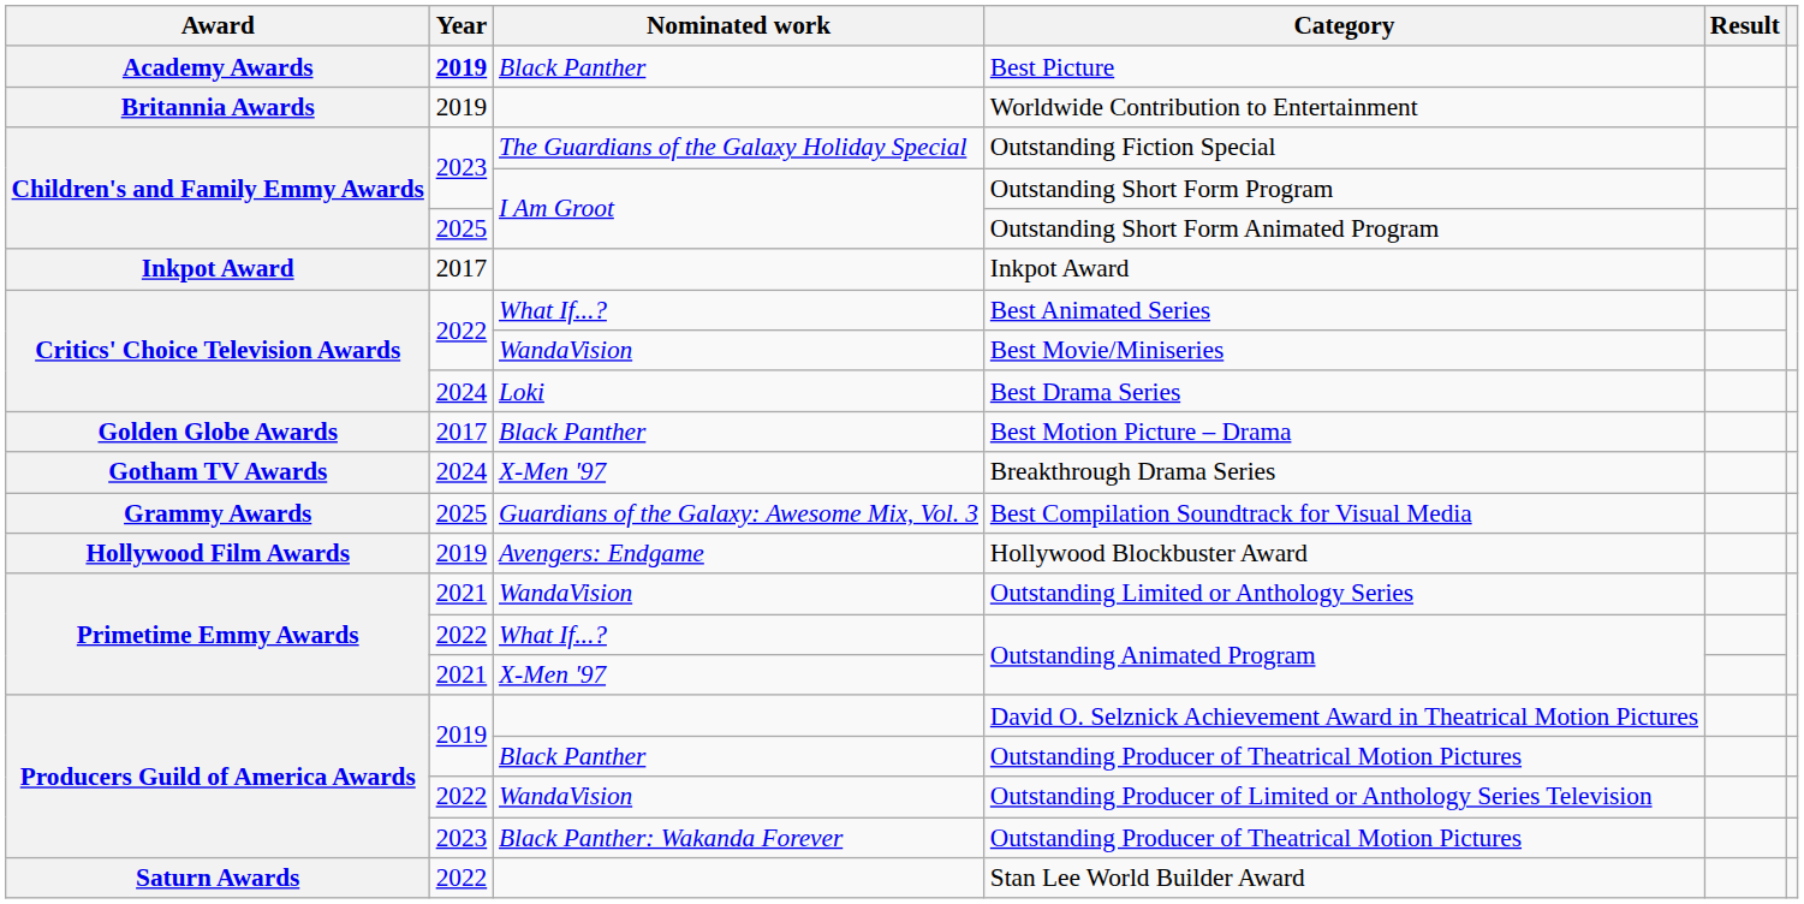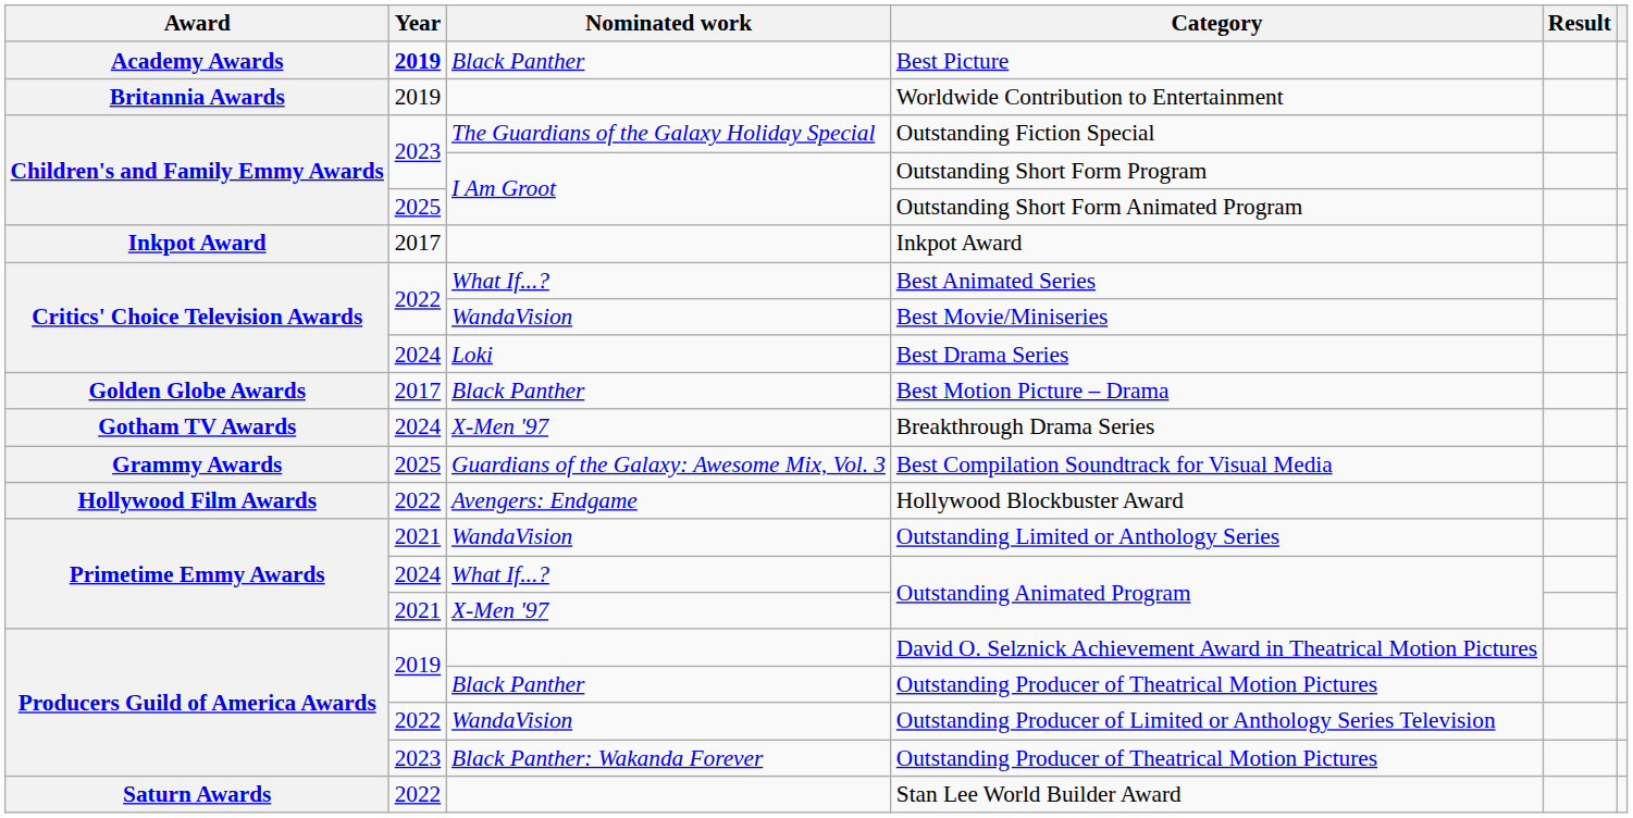Hollywood Blockbuster Award | Year: 2019 -> 2022
What If...? / Outstanding Animated Program | Year: 2022 -> 2024
